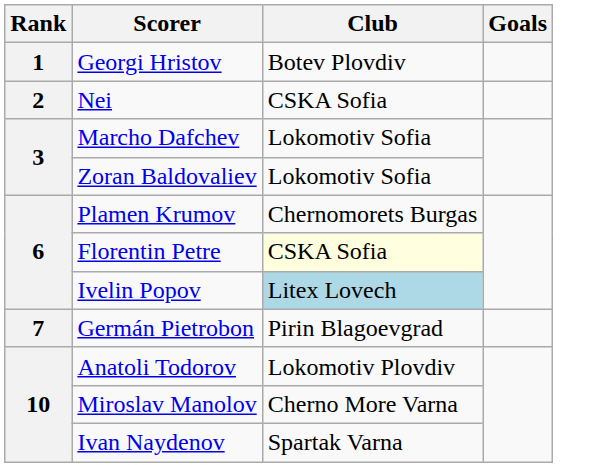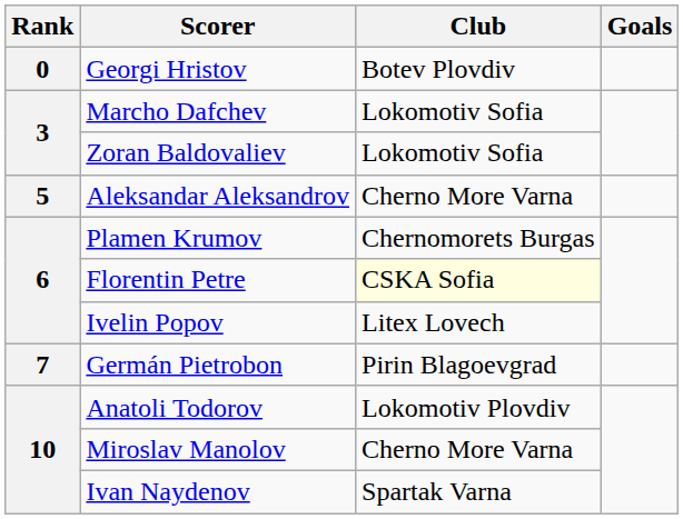Georgi Hristov | Rank: 1 -> 0
- row: 2 | Nei | CSKA Sofia
+ row: 5 | Aleksandar Aleksandrov | Cherno More Varna
Ivelin Popov | Club: lightblue background -> no background
